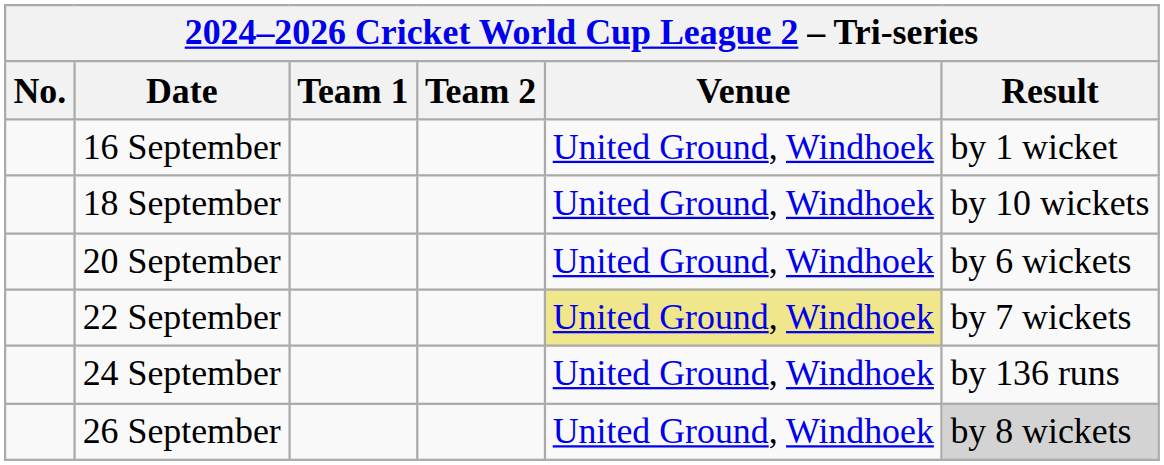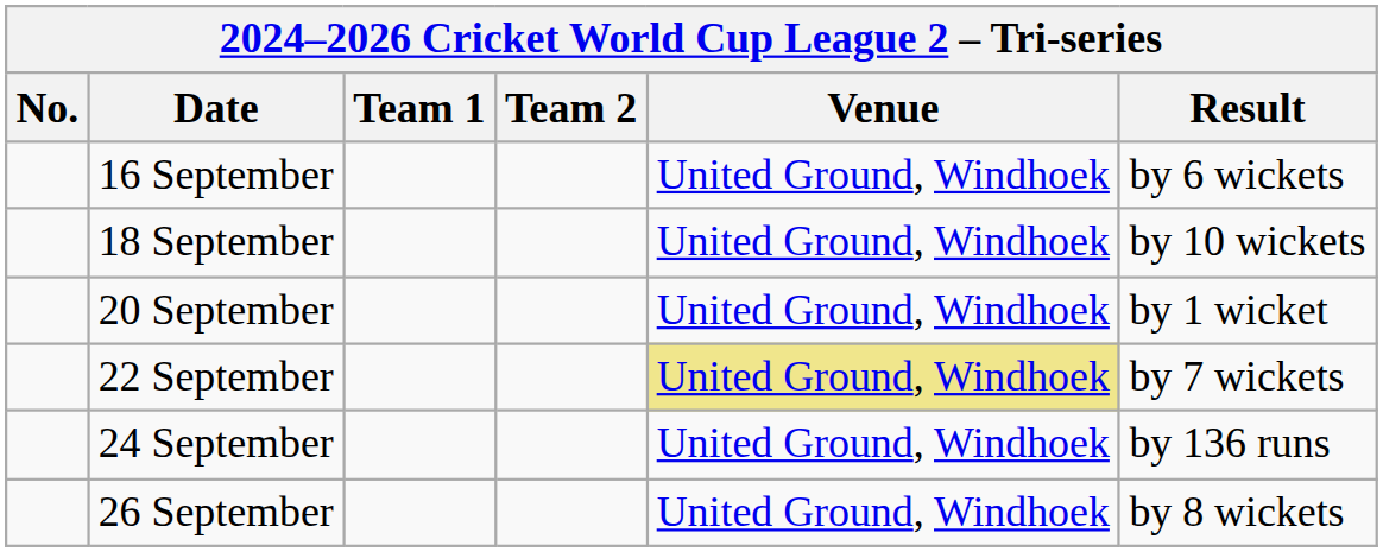16 September | Result: by 1 wicket -> by 6 wickets
20 September | Result: by 6 wickets -> by 1 wicket
26 September | Result: lightgrey background -> no background
